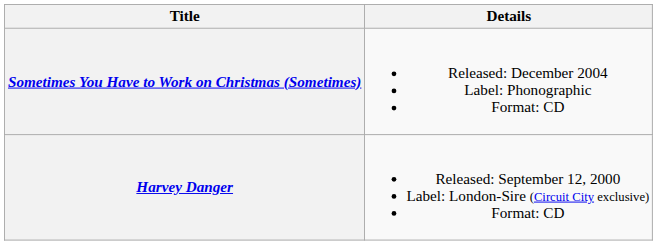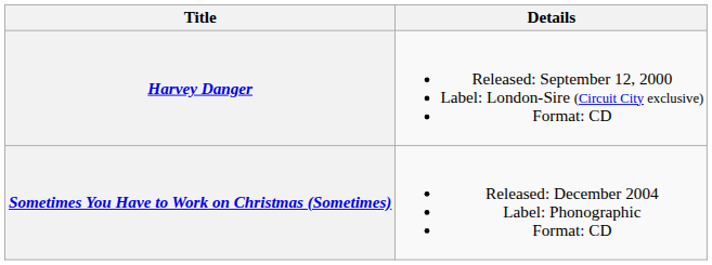rows swapped: Harvey Danger <-> Sometimes You Have to Work on Christmas (Sometimes)
